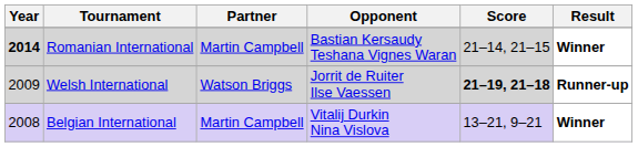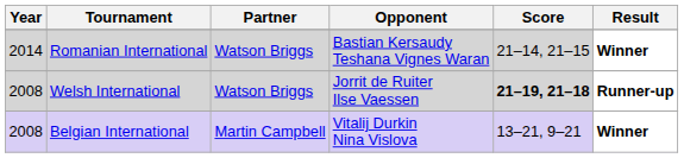Romanian International | Year: bold -> normal
Romanian International | Partner: Martin Campbell -> Watson Briggs
Welsh International | Year: 2009 -> 2008
